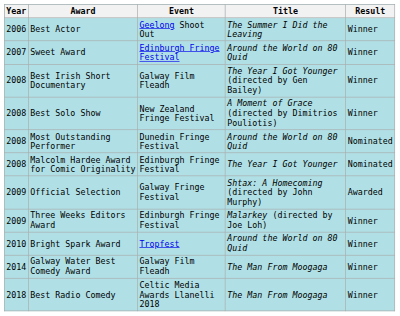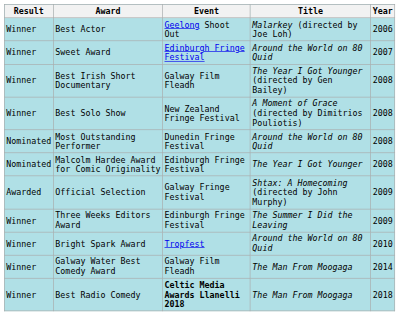columns swapped: Year <-> Result
Best Actor | Title: The Summer I Did the Leaving -> Malarkey (directed by Joe Loh)
Three Weeks Editors Award | Title: Malarkey (directed by Joe Loh) -> The Summer I Did the Leaving
Best Radio Comedy | Event: normal -> bold
